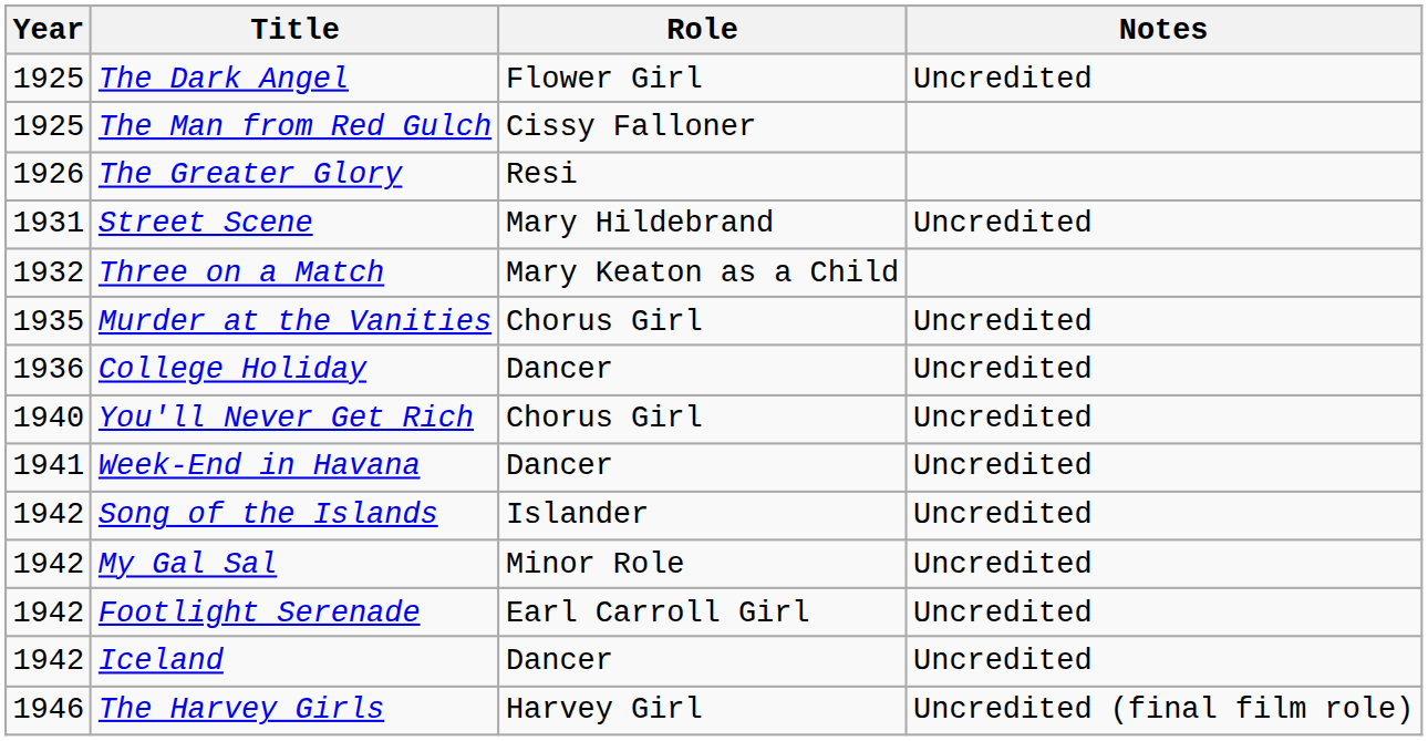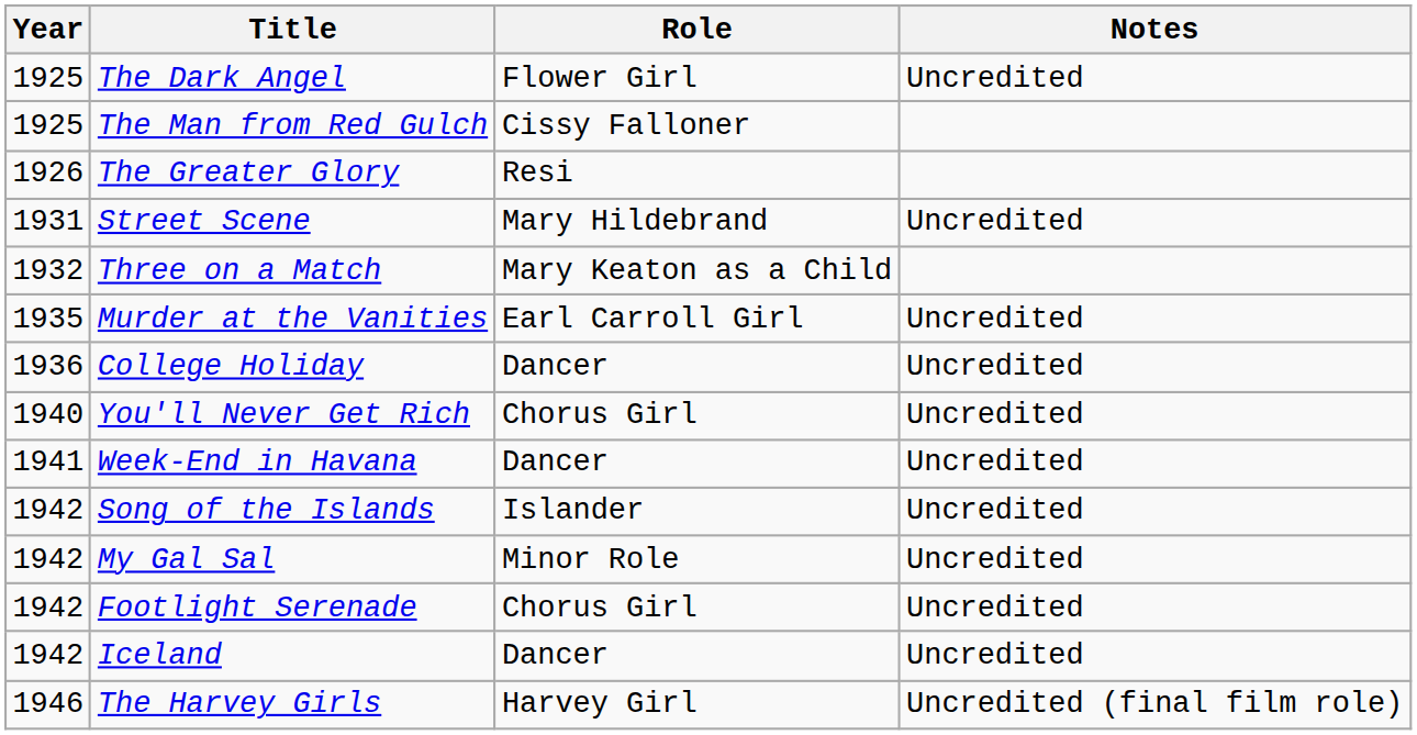Murder at the Vanities | Role: Chorus Girl -> Earl Carroll Girl
Footlight Serenade | Role: Earl Carroll Girl -> Chorus Girl
